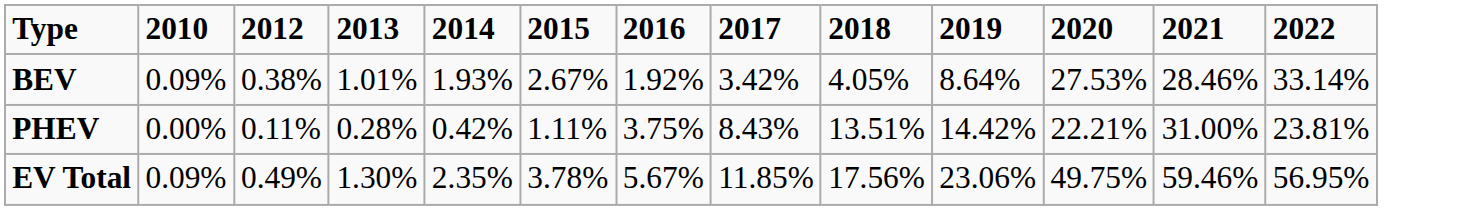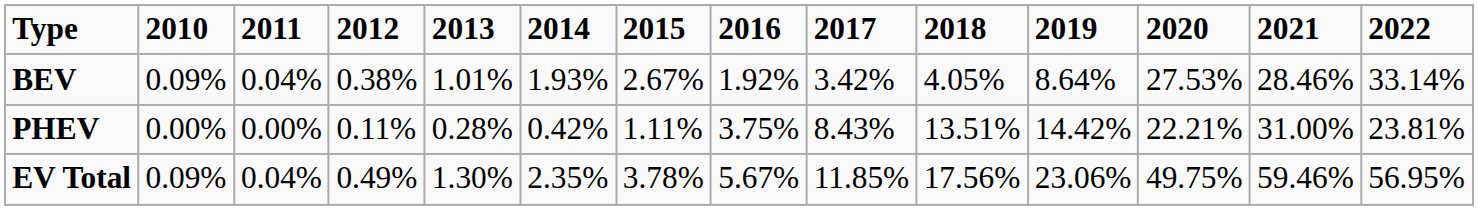+ column: 2011 | 0.04% | 0.00% | 0.04%
